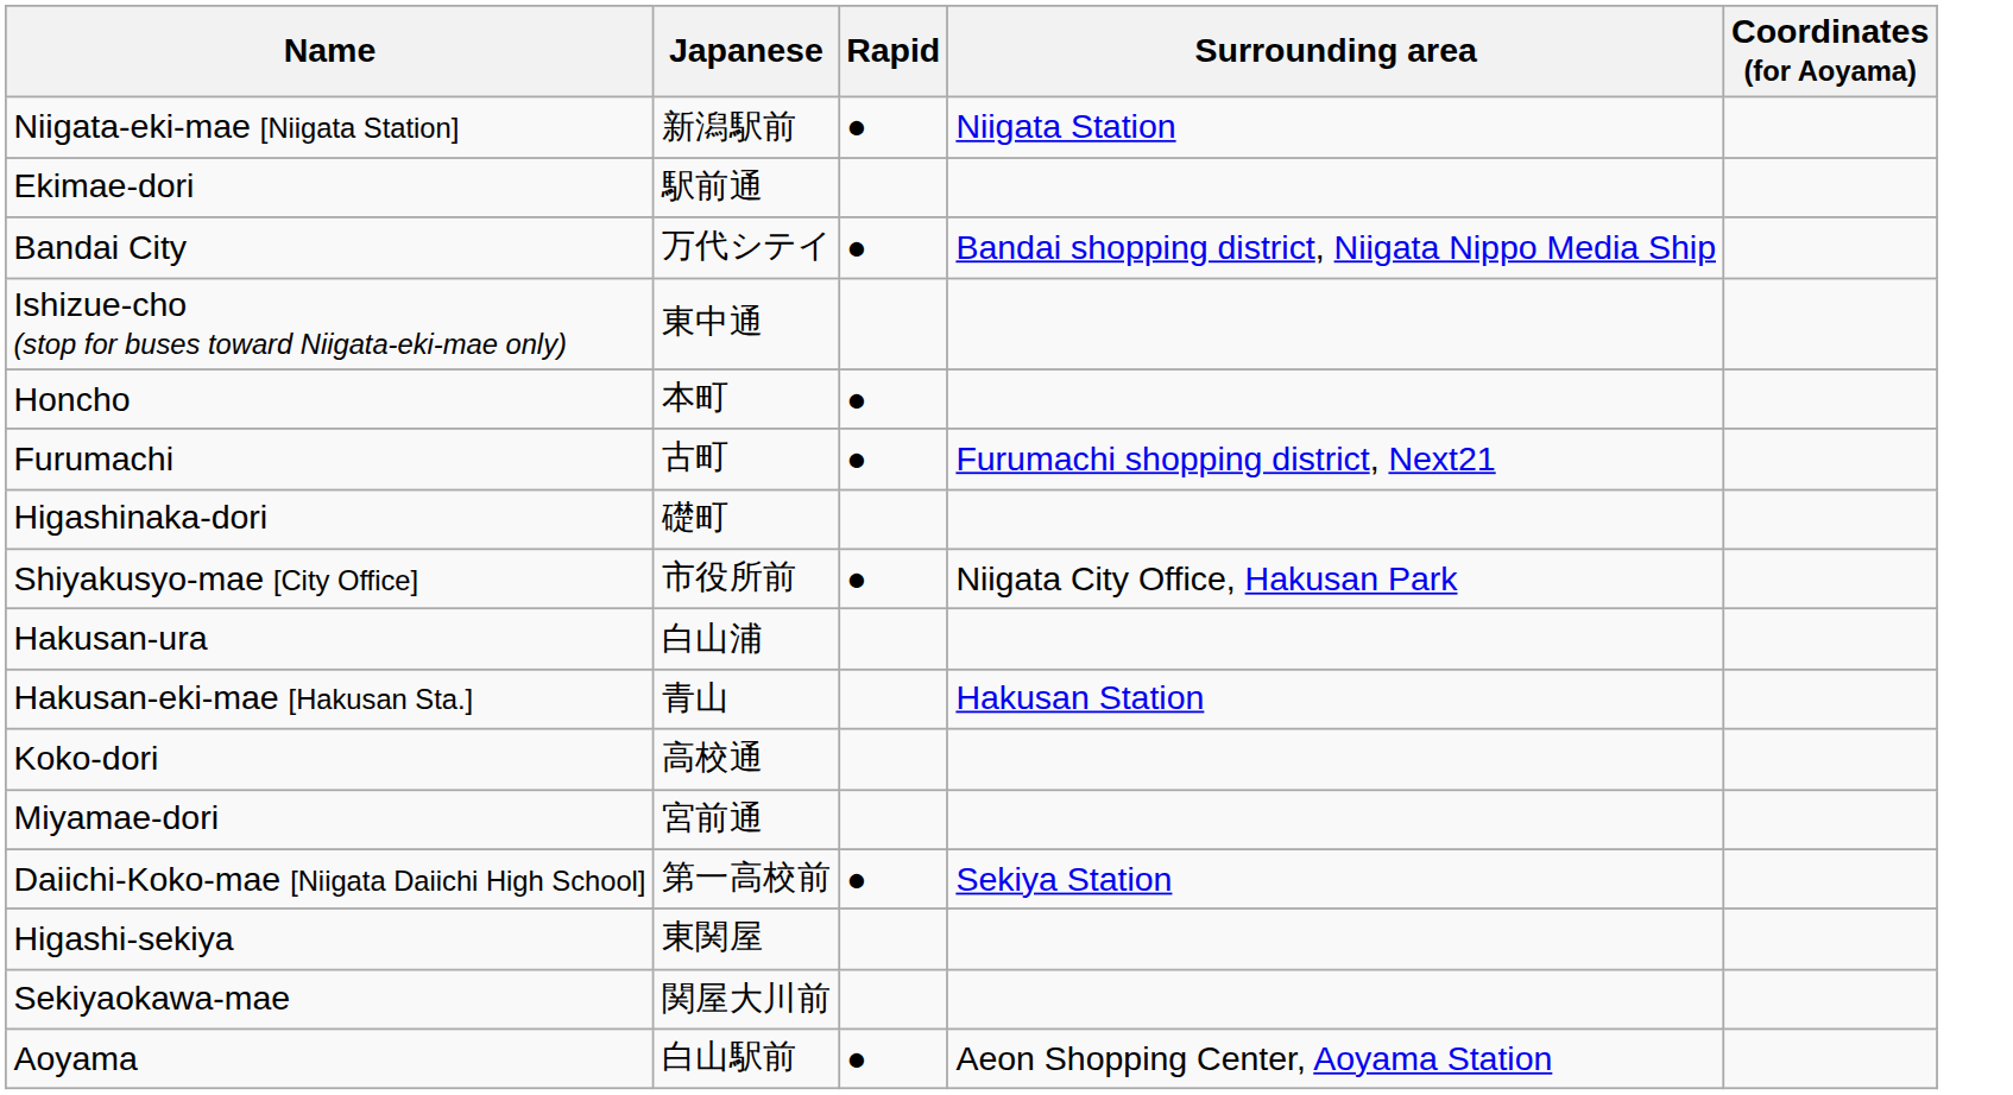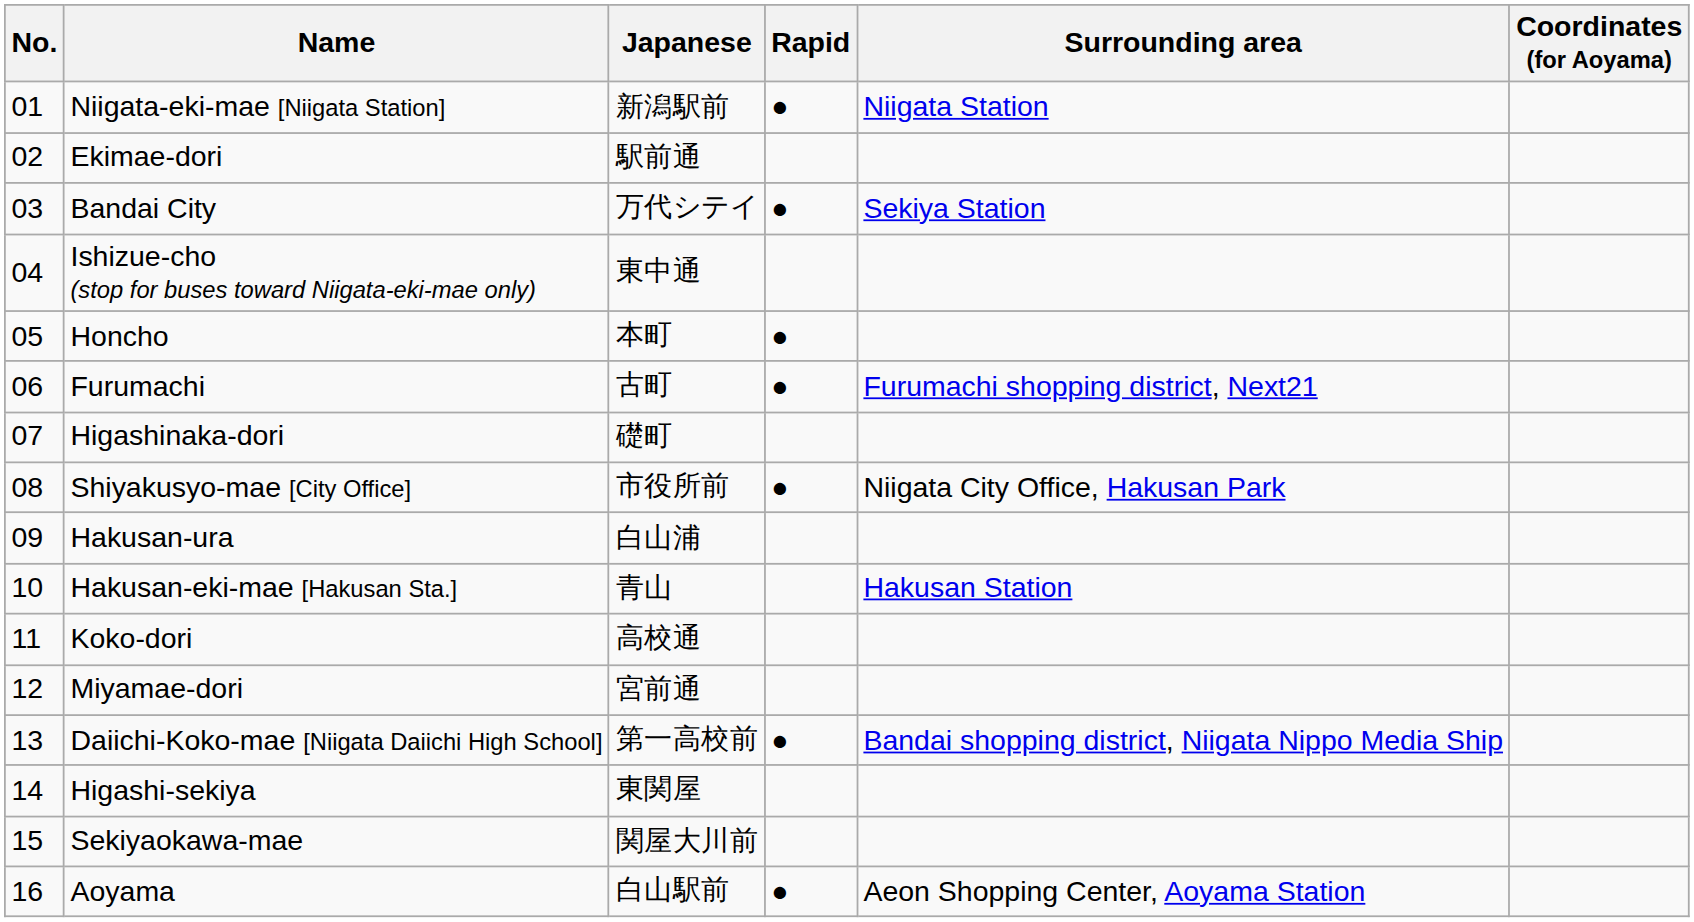+ column: No. | 01 | 02 | 03 | 04 | 05 | 06 | 07 | 08 | 09 | 10 | 11 | 12 | 13 | 14 | 15 | 16
Bandai City | Surrounding area: Bandai shopping district, Niigata Nippo Media Ship -> Sekiya Station
Daiichi-Koko-mae [Niigata Daiichi High School] | Surrounding area: Sekiya Station -> Bandai shopping district, Niigata Nippo Media Ship
